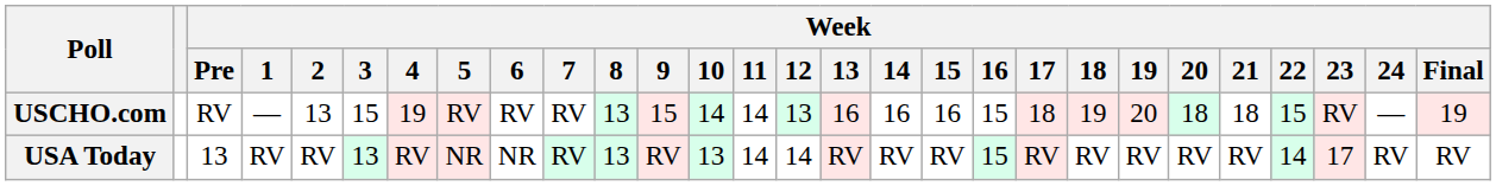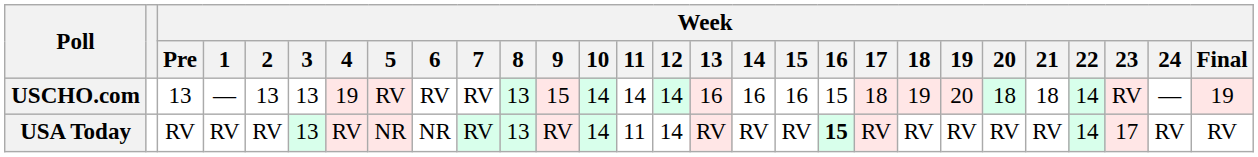USCHO.com | Week / Pre: RV -> 13
USCHO.com | Week / 3: 15 -> 13
USCHO.com | Week / 12: 13 -> 14
USCHO.com | Week / 22: 15 -> 14
USA Today | Week / Pre: 13 -> RV
USA Today | Week / 10: 13 -> 14
USA Today | Week / 11: 14 -> 11
USA Today | Week / 16: normal -> bold
